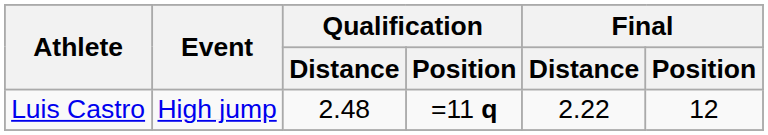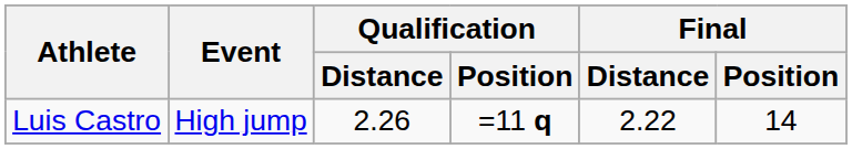Luis Castro | Qualification / Distance: 2.48 -> 2.26
Luis Castro | Final / Position: 12 -> 14
